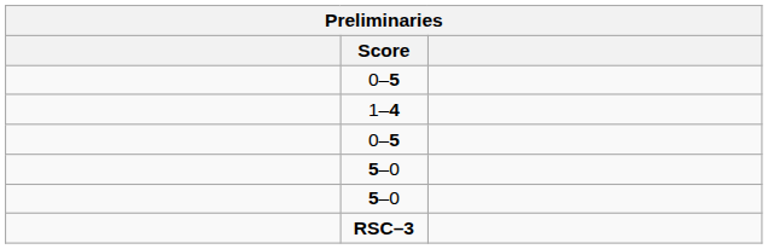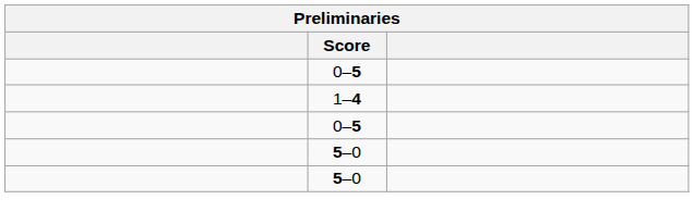- row: RSC–3
